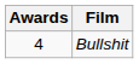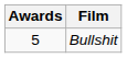Bullshit | Awards: 4 -> 5
